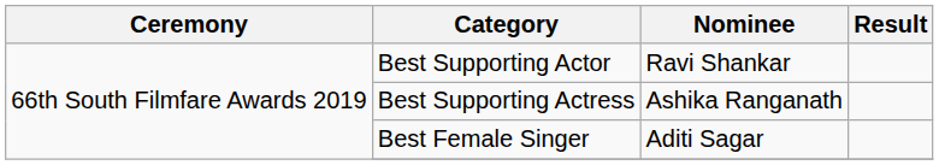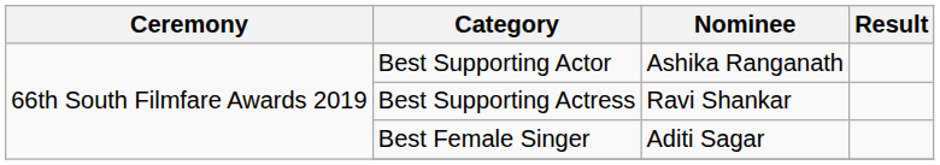Best Supporting Actor | Nominee: Ravi Shankar -> Ashika Ranganath
Best Supporting Actress | Nominee: Ashika Ranganath -> Ravi Shankar
